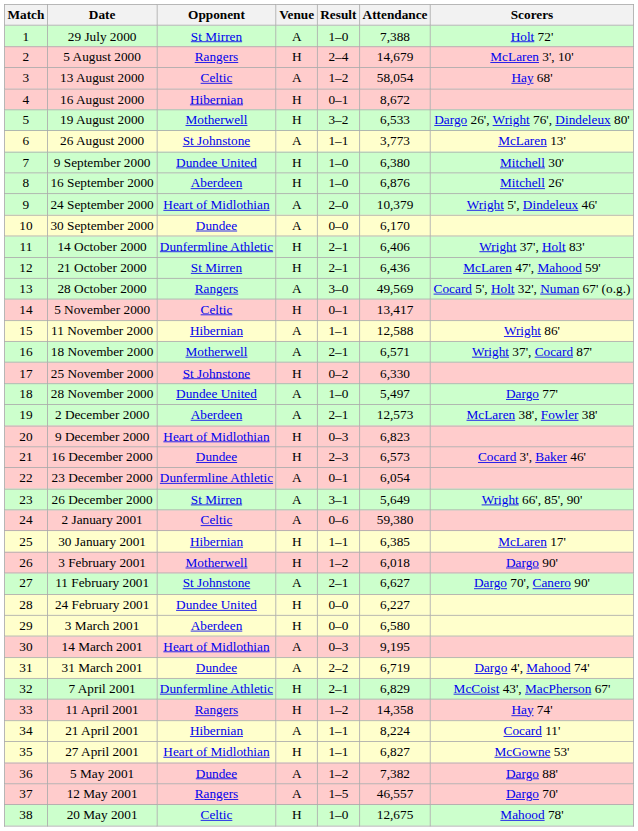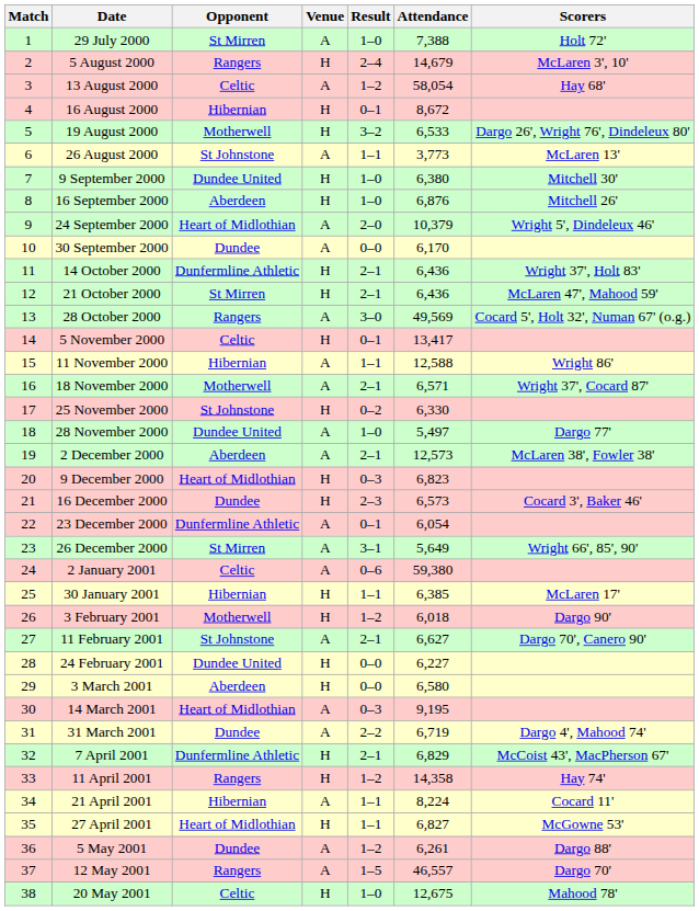14 October 2000 | Attendance: 6,406 -> 6,436
5 May 2001 | Attendance: 7,382 -> 6,261
